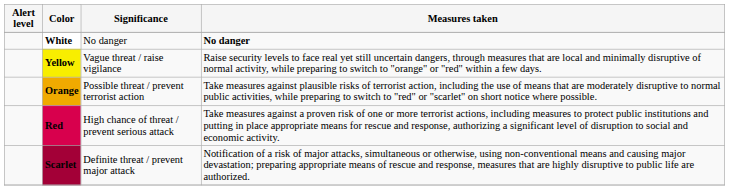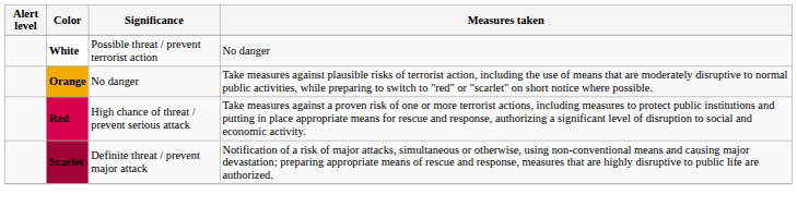White | Significance: No danger -> Possible threat / prevent terrorist action
White | Measures taken: bold -> normal
- row: Yellow | Vague threat / raise vigilance | Raise security levels to face real yet still uncertain dangers, through measures that are local and minimally disruptive of normal activity, while preparing to switch to "orange" or "red" within a few days.
Orange | Significance: Possible threat / prevent terrorist action -> No danger
